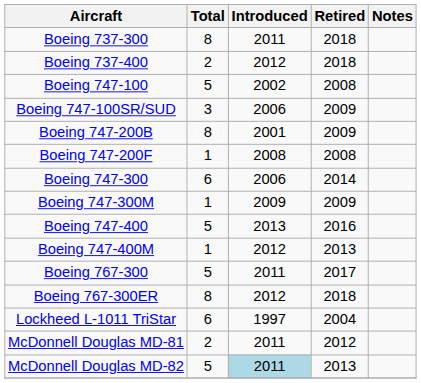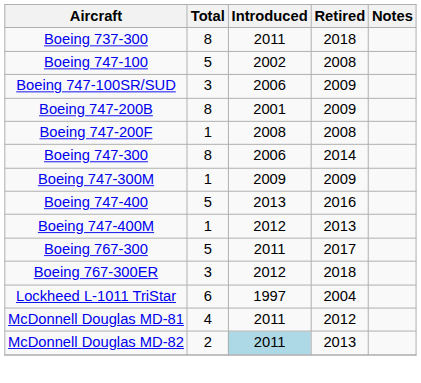- row: Boeing 737-400 | 2 | 2012 | 2018
Boeing 747-300 | Total: 6 -> 8
Boeing 767-300ER | Total: 8 -> 3
McDonnell Douglas MD-81 | Total: 2 -> 4
McDonnell Douglas MD-82 | Total: 5 -> 2
